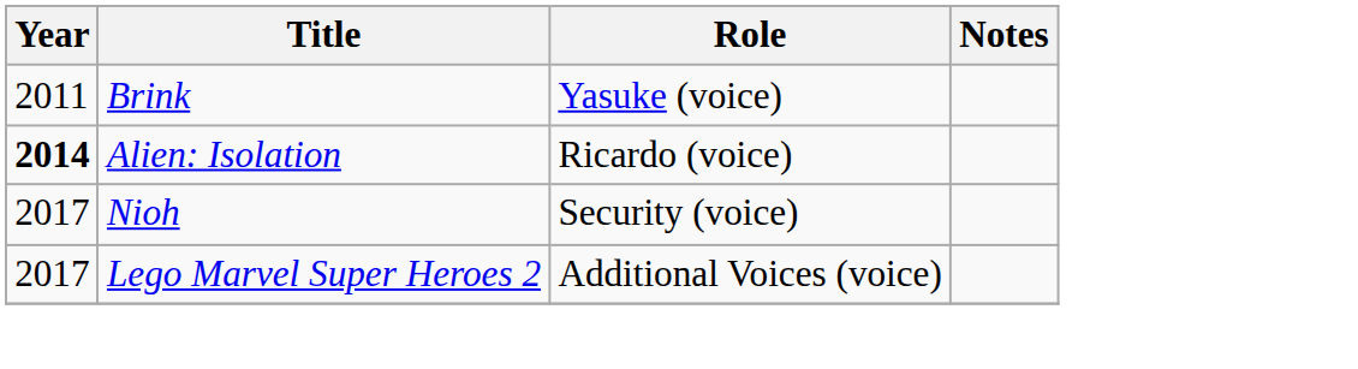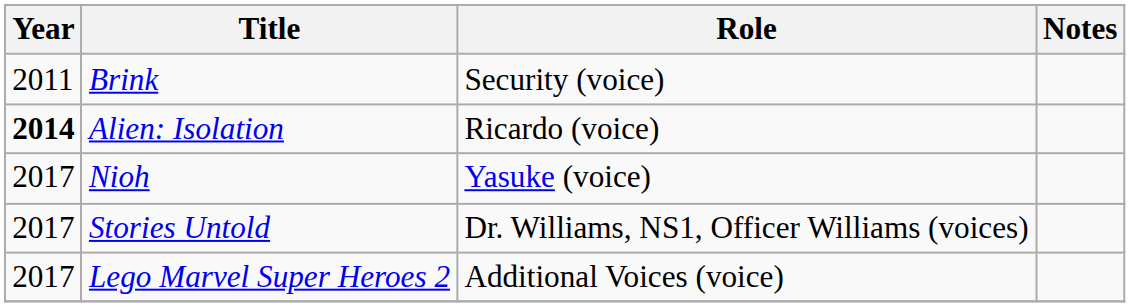Brink | Role: Yasuke (voice) -> Security (voice)
Nioh | Role: Security (voice) -> Yasuke (voice)
+ row: 2017 | Stories Untold | Dr. Williams, NS1, Officer Williams (voices)
